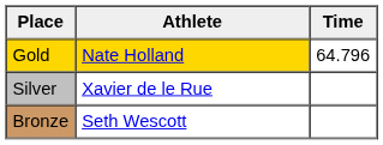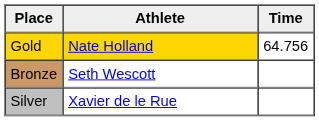Gold | Time: 64.796 -> 64.756
rows swapped: Silver <-> Bronze
